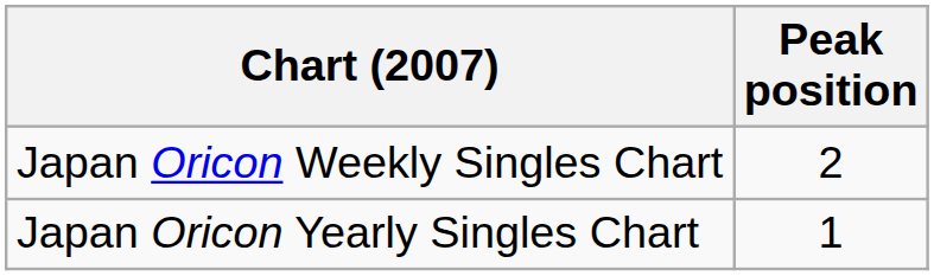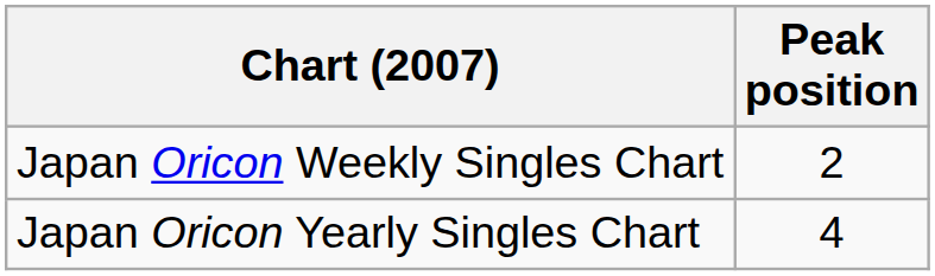Japan Oricon Yearly Singles Chart | Peak position: 1 -> 4
